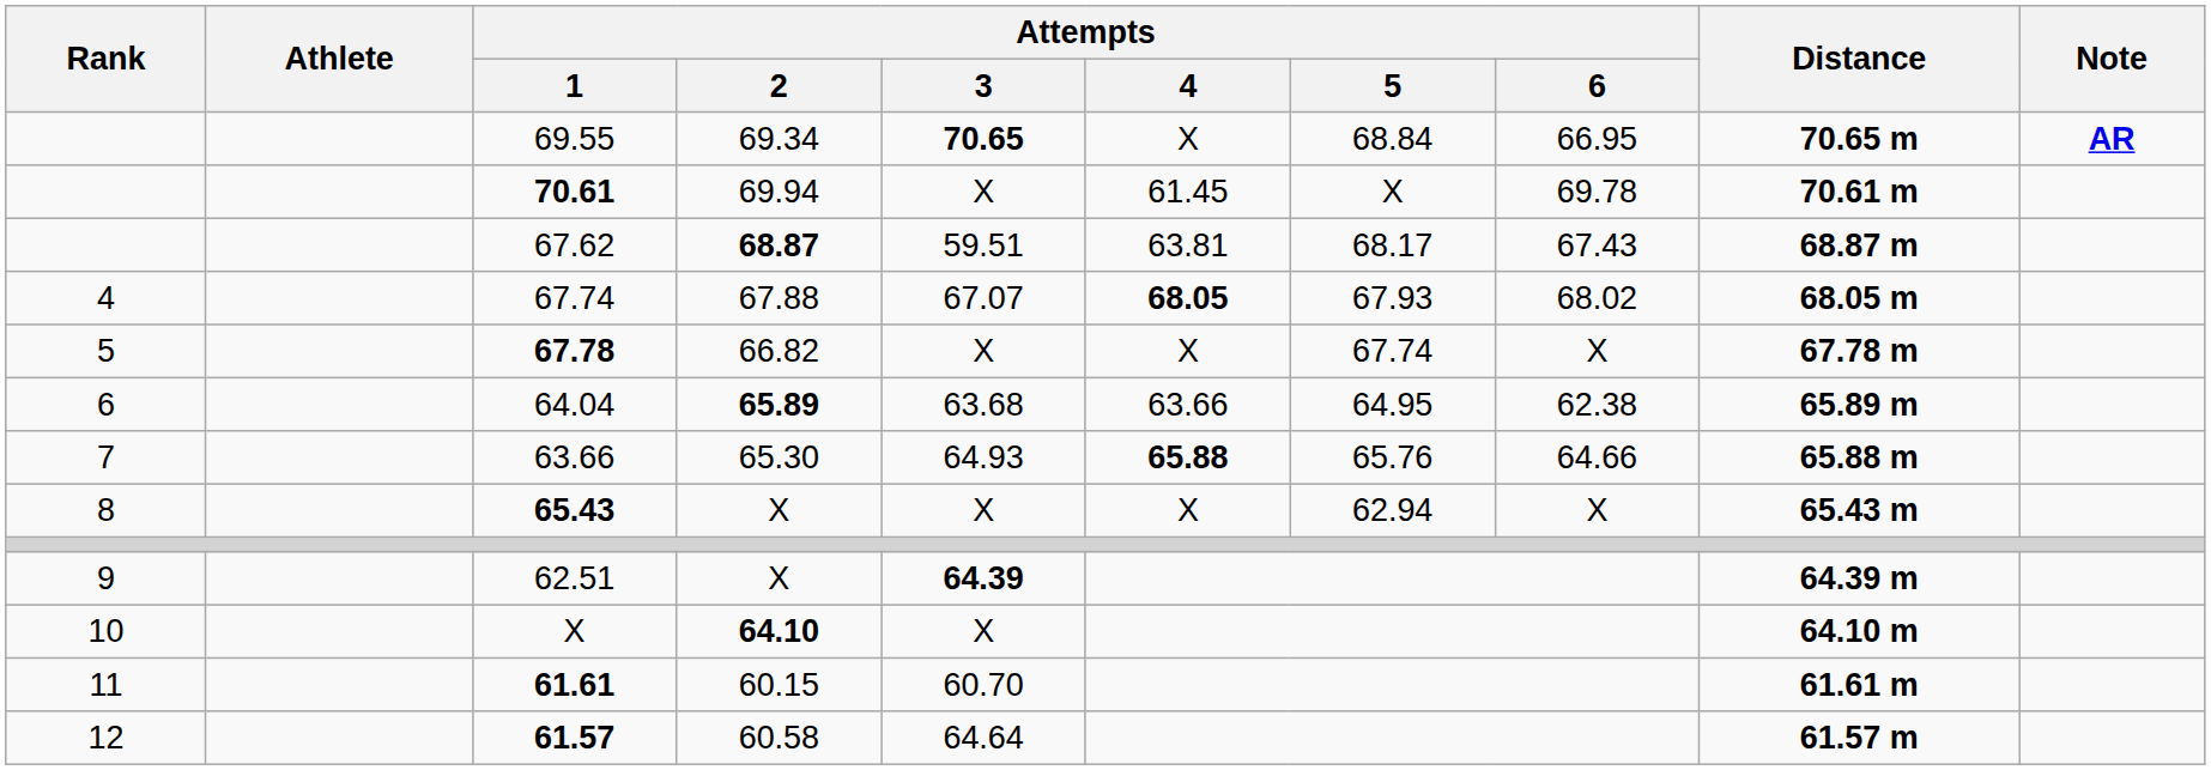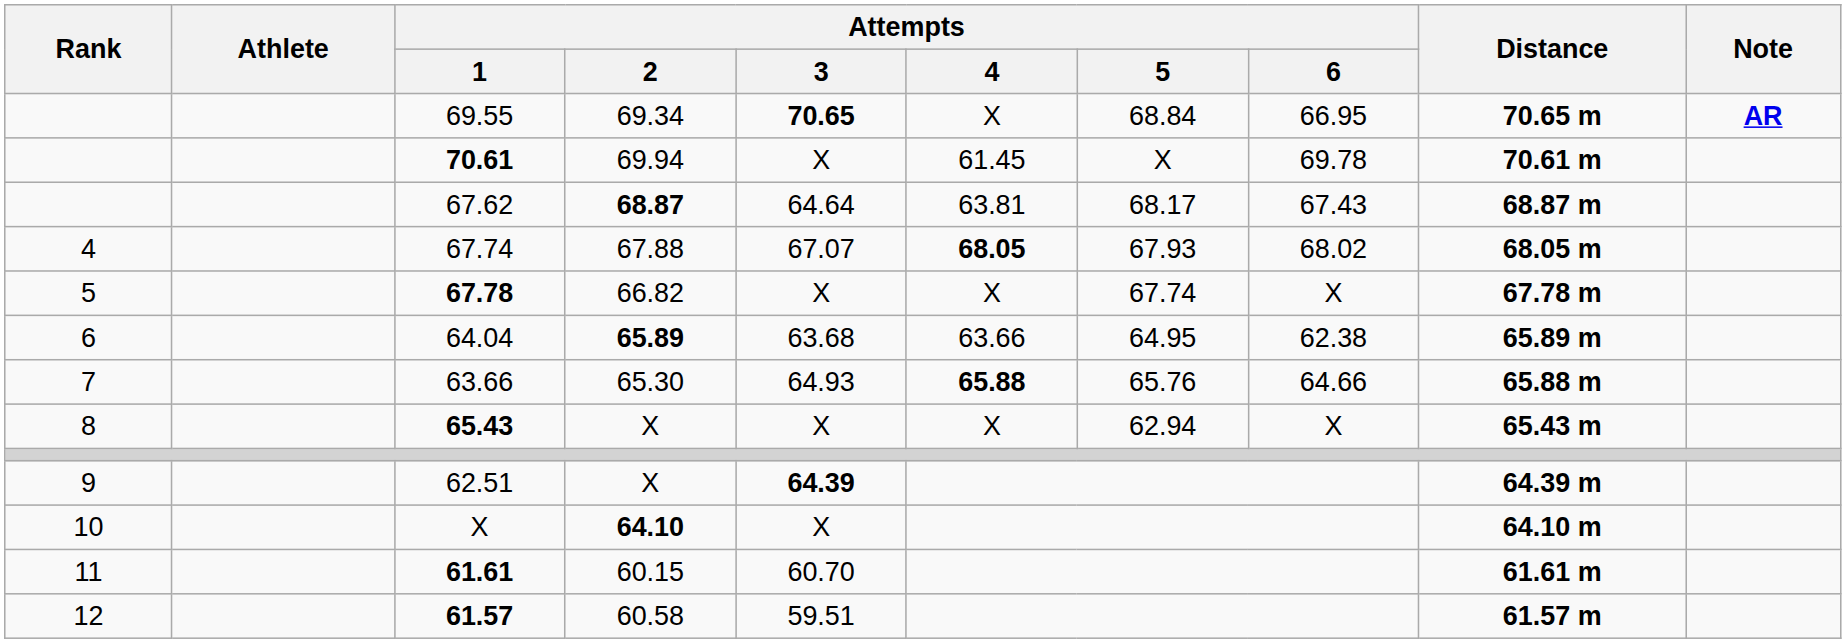67.62 | Attempts / 3: 59.51 -> 64.64
61.57 | Attempts / 3: 64.64 -> 59.51
